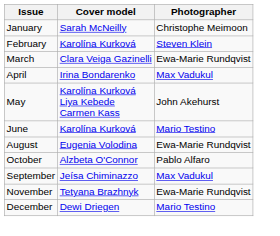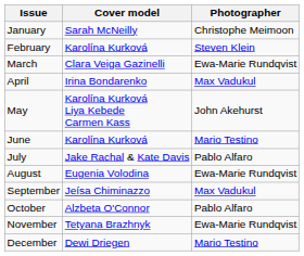+ row: July | Jake Rachal & Kate Davis | Pablo Alfaro
rows swapped: September <-> October
